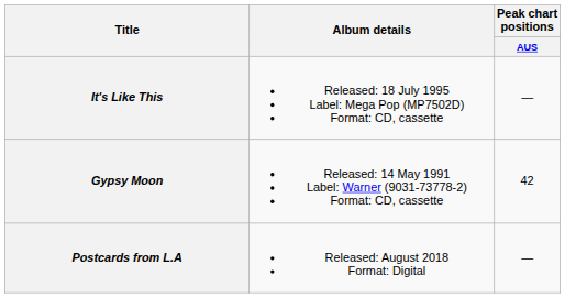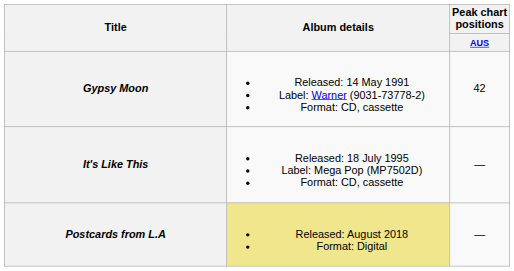rows swapped: Gypsy Moon <-> It's Like This
Postcards from L.A | Album details: no background -> khaki background
